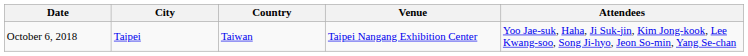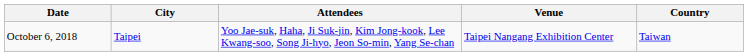columns swapped: Country <-> Attendees
